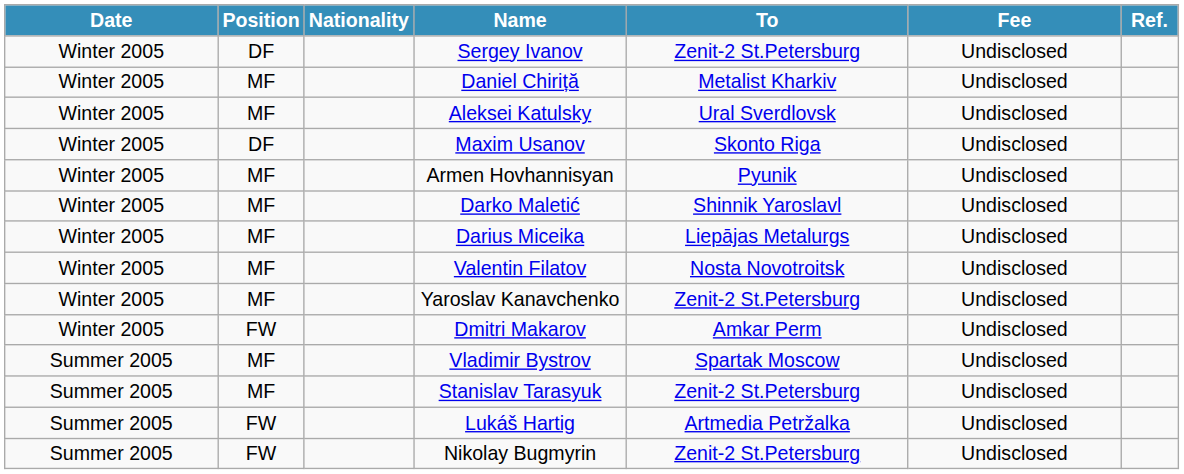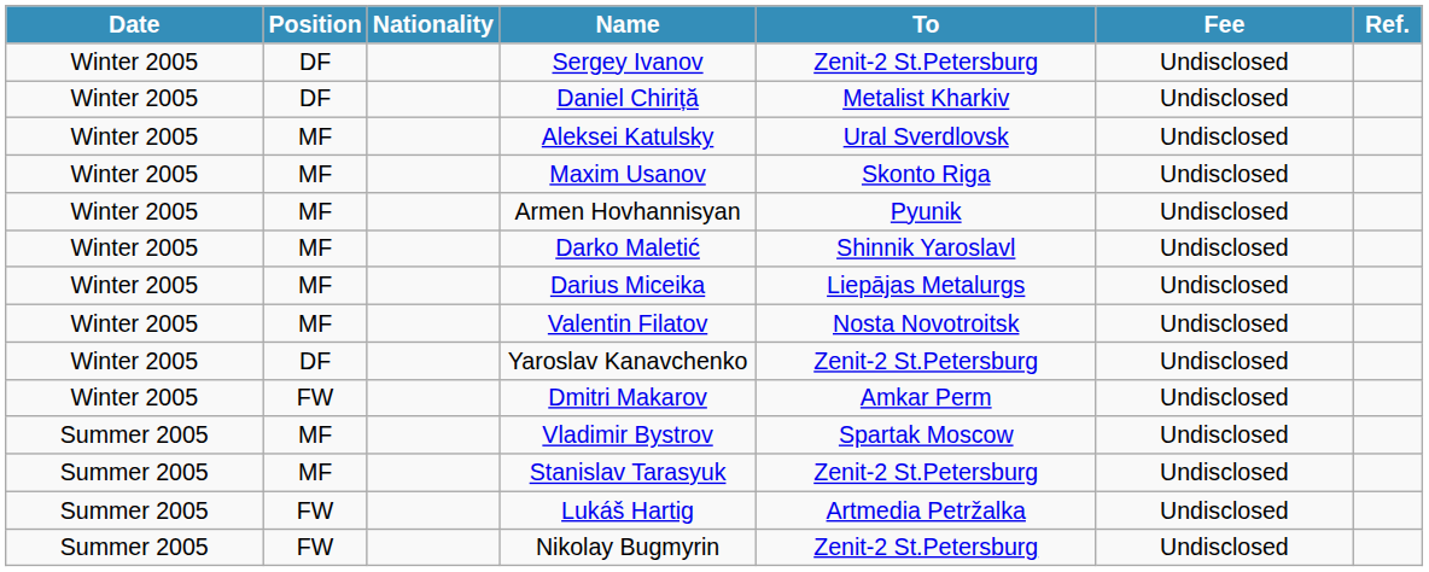Daniel Chiriță | Position: MF -> DF
Maxim Usanov | Position: DF -> MF
Yaroslav Kanavchenko | Position: MF -> DF
